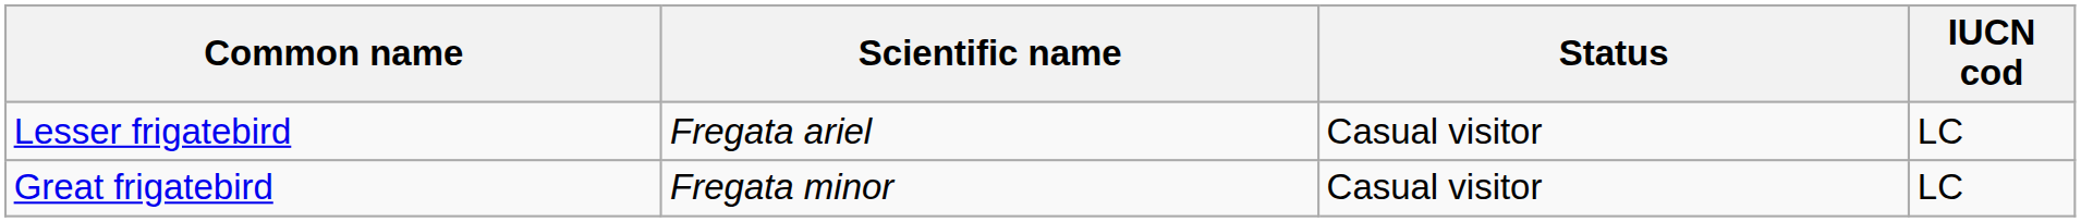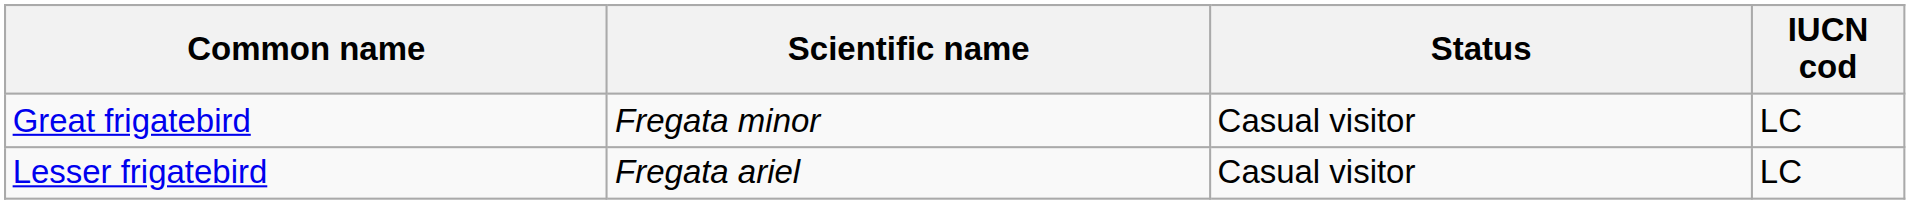rows swapped: Lesser frigatebird <-> Great frigatebird
